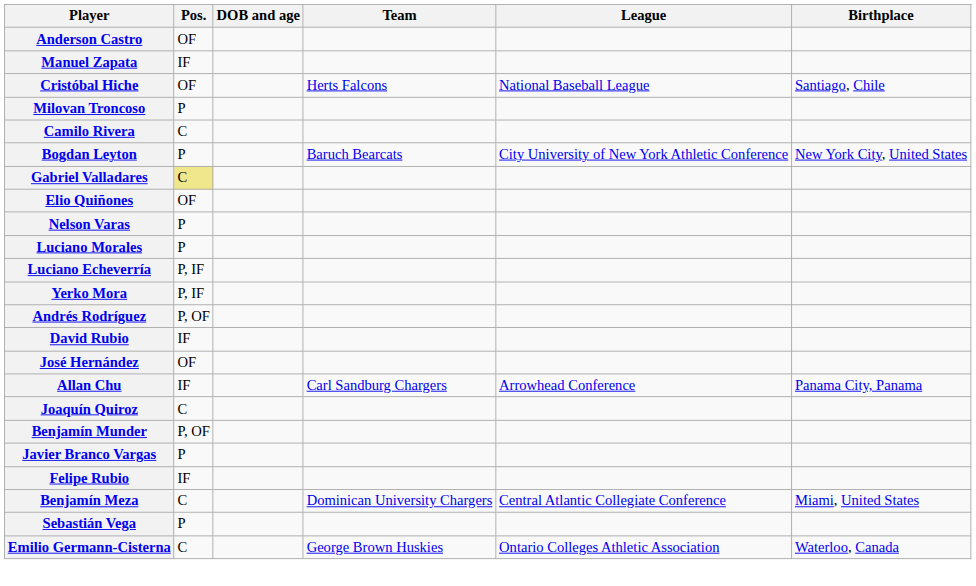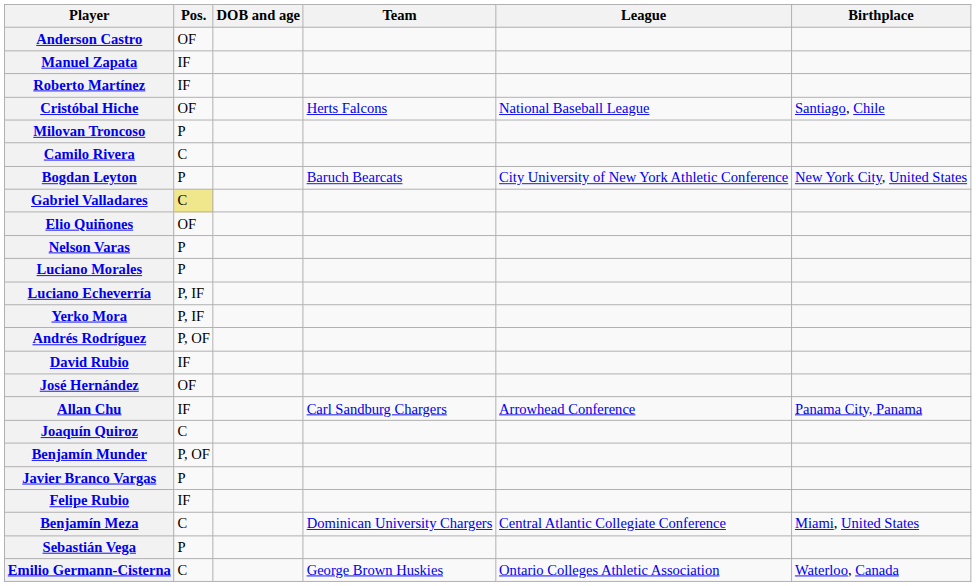+ row: Roberto Martínez | IF
